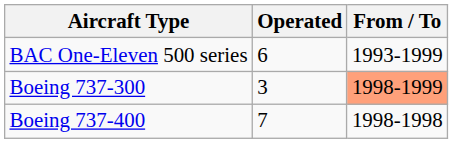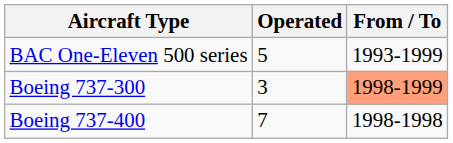BAC One-Eleven 500 series | Operated: 6 -> 5
